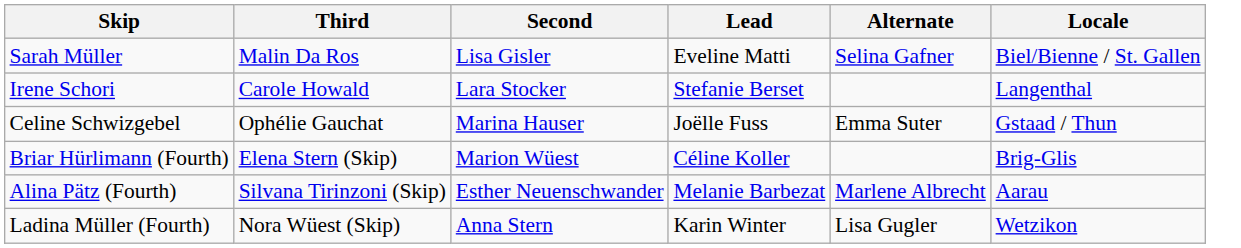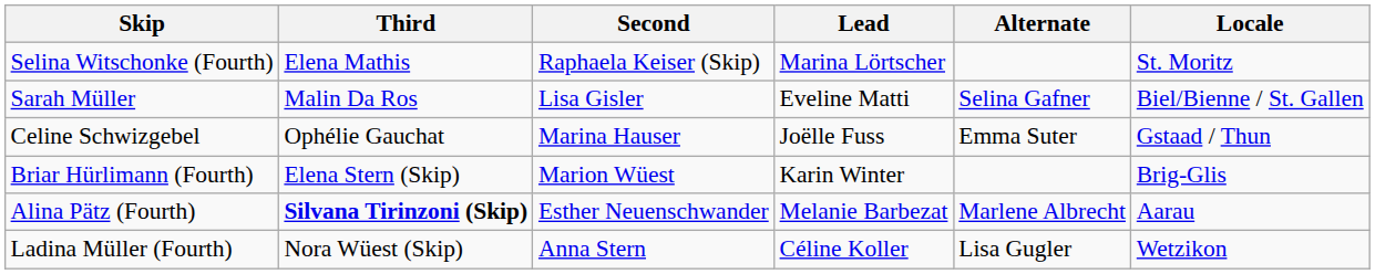+ row: Selina Witschonke (Fourth) | Elena Mathis | Raphaela Keiser (Skip) | Marina Lörtscher | St. Moritz
- row: Irene Schori | Carole Howald | Lara Stocker | Stefanie Berset | Langenthal
Briar Hürlimann (Fourth) | Lead: Céline Koller -> Karin Winter
Alina Pätz (Fourth) | Third: normal -> bold
Ladina Müller (Fourth) | Lead: Karin Winter -> Céline Koller
